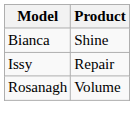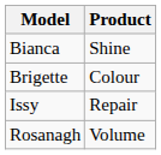+ row: Brigette | Colour
